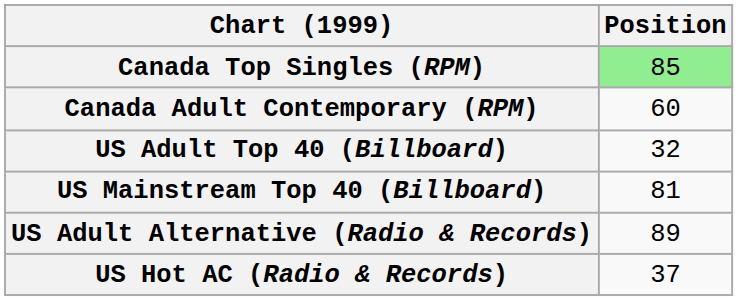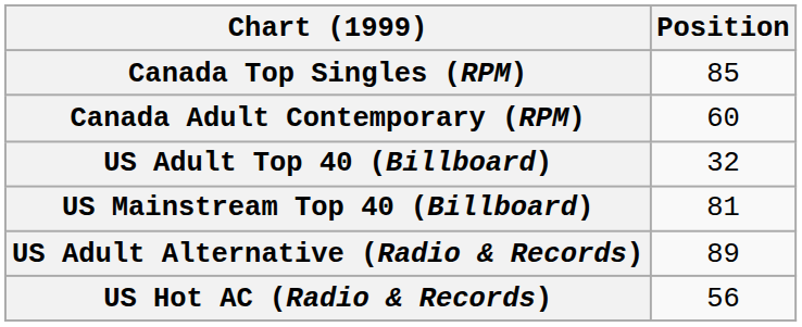Canada Top Singles (RPM) | Position: lightgreen background -> no background
US Hot AC (Radio & Records) | Position: 37 -> 56
